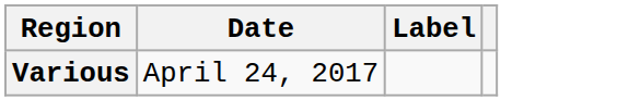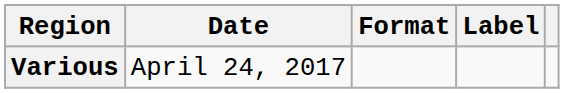+ column: Format
